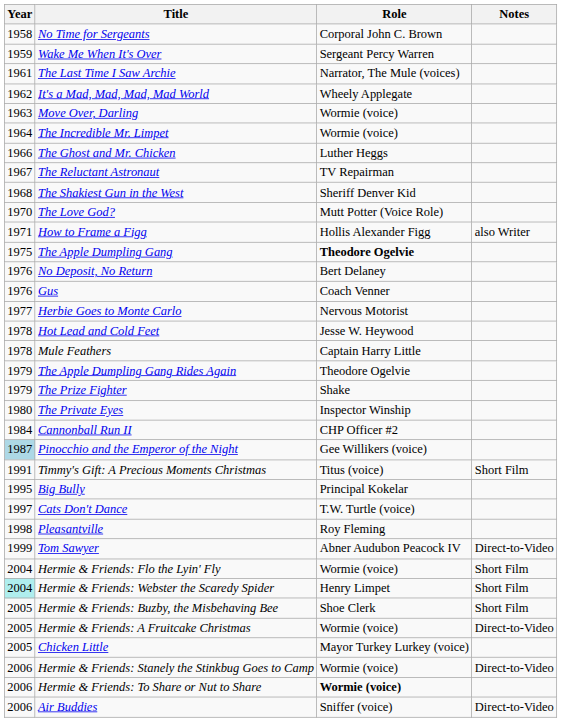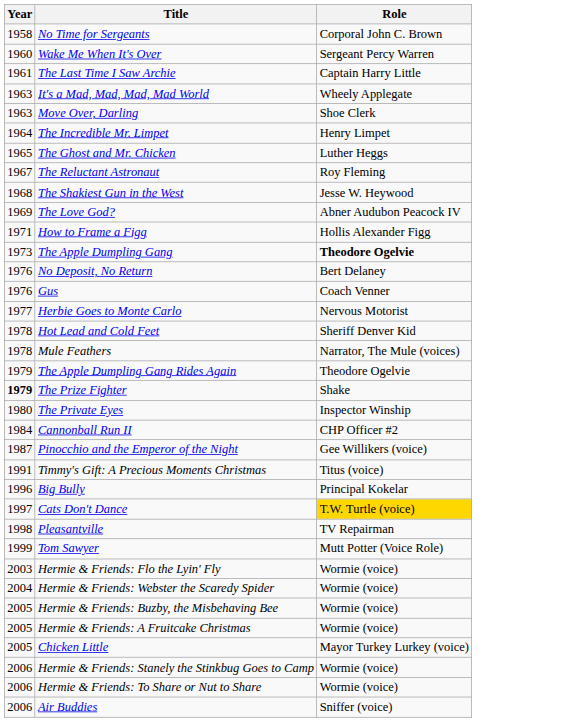- column: Notes | also Writer | Short Film | Direct-to-Video | Short Film | Short Film | Short Film | Direct-to-Video | Direct-to-Video | Direct-to-Video
Wake Me When It's Over | Year: 1959 -> 1960
The Last Time I Saw Archie | Role: Narrator, The Mule (voices) -> Captain Harry Little
It's a Mad, Mad, Mad, Mad World | Year: 1962 -> 1963
Move Over, Darling | Role: Wormie (voice) -> Shoe Clerk
The Incredible Mr. Limpet | Role: Wormie (voice) -> Henry Limpet
The Ghost and Mr. Chicken | Year: 1966 -> 1965
The Reluctant Astronaut | Role: TV Repairman -> Roy Fleming
The Shakiest Gun in the West | Role: Sheriff Denver Kid -> Jesse W. Heywood
The Love God? | Year: 1970 -> 1969
The Love God? | Role: Mutt Potter (Voice Role) -> Abner Audubon Peacock IV
The Apple Dumpling Gang | Year: 1975 -> 1973
Hot Lead and Cold Feet | Role: Jesse W. Heywood -> Sheriff Denver Kid
Mule Feathers | Role: Captain Harry Little -> Narrator, The Mule (voices)
The Prize Fighter | Year: normal -> bold
Pinocchio and the Emperor of the Night | Year: lightblue background -> no background
Big Bully | Year: 1995 -> 1996
Cats Don't Dance | Role: no background -> gold background
Pleasantville | Role: Roy Fleming -> TV Repairman
Tom Sawyer | Role: Abner Audubon Peacock IV -> Mutt Potter (Voice Role)
Hermie & Friends: Flo the Lyin' Fly | Year: 2004 -> 2003
Hermie & Friends: Webster the Scaredy Spider | Year: paleturquoise background -> no background
Hermie & Friends: Webster the Scaredy Spider | Role: Henry Limpet -> Wormie (voice)
Hermie & Friends: Buzby, the Misbehaving Bee | Role: Shoe Clerk -> Wormie (voice)
Hermie & Friends: To Share or Nut to Share | Role: bold -> normal
